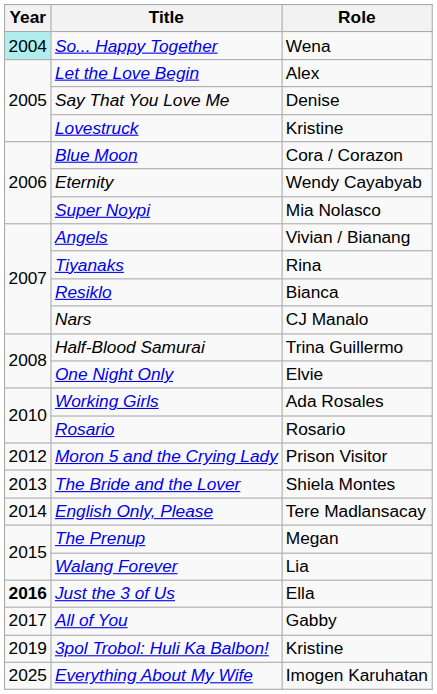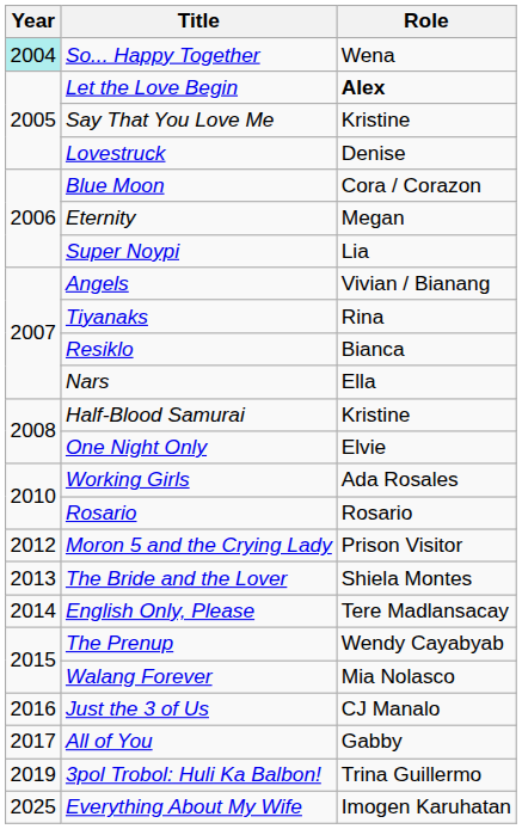Let the Love Begin | Role: normal -> bold
Say That You Love Me | Role: Denise -> Kristine
Lovestruck | Role: Kristine -> Denise
Eternity | Role: Wendy Cayabyab -> Megan
Super Noypi | Role: Mia Nolasco -> Lia
Nars | Role: CJ Manalo -> Ella
Half-Blood Samurai | Role: Trina Guillermo -> Kristine
The Prenup | Role: Megan -> Wendy Cayabyab
Walang Forever | Role: Lia -> Mia Nolasco
Just the 3 of Us | Year: bold -> normal
Just the 3 of Us | Role: Ella -> CJ Manalo
3pol Trobol: Huli Ka Balbon! | Role: Kristine -> Trina Guillermo
